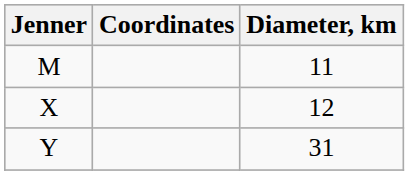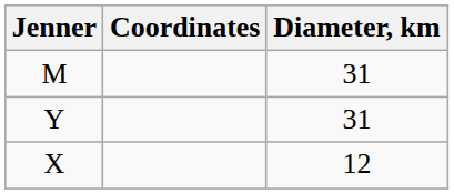M | Diameter, km: 11 -> 31
rows swapped: X <-> Y
